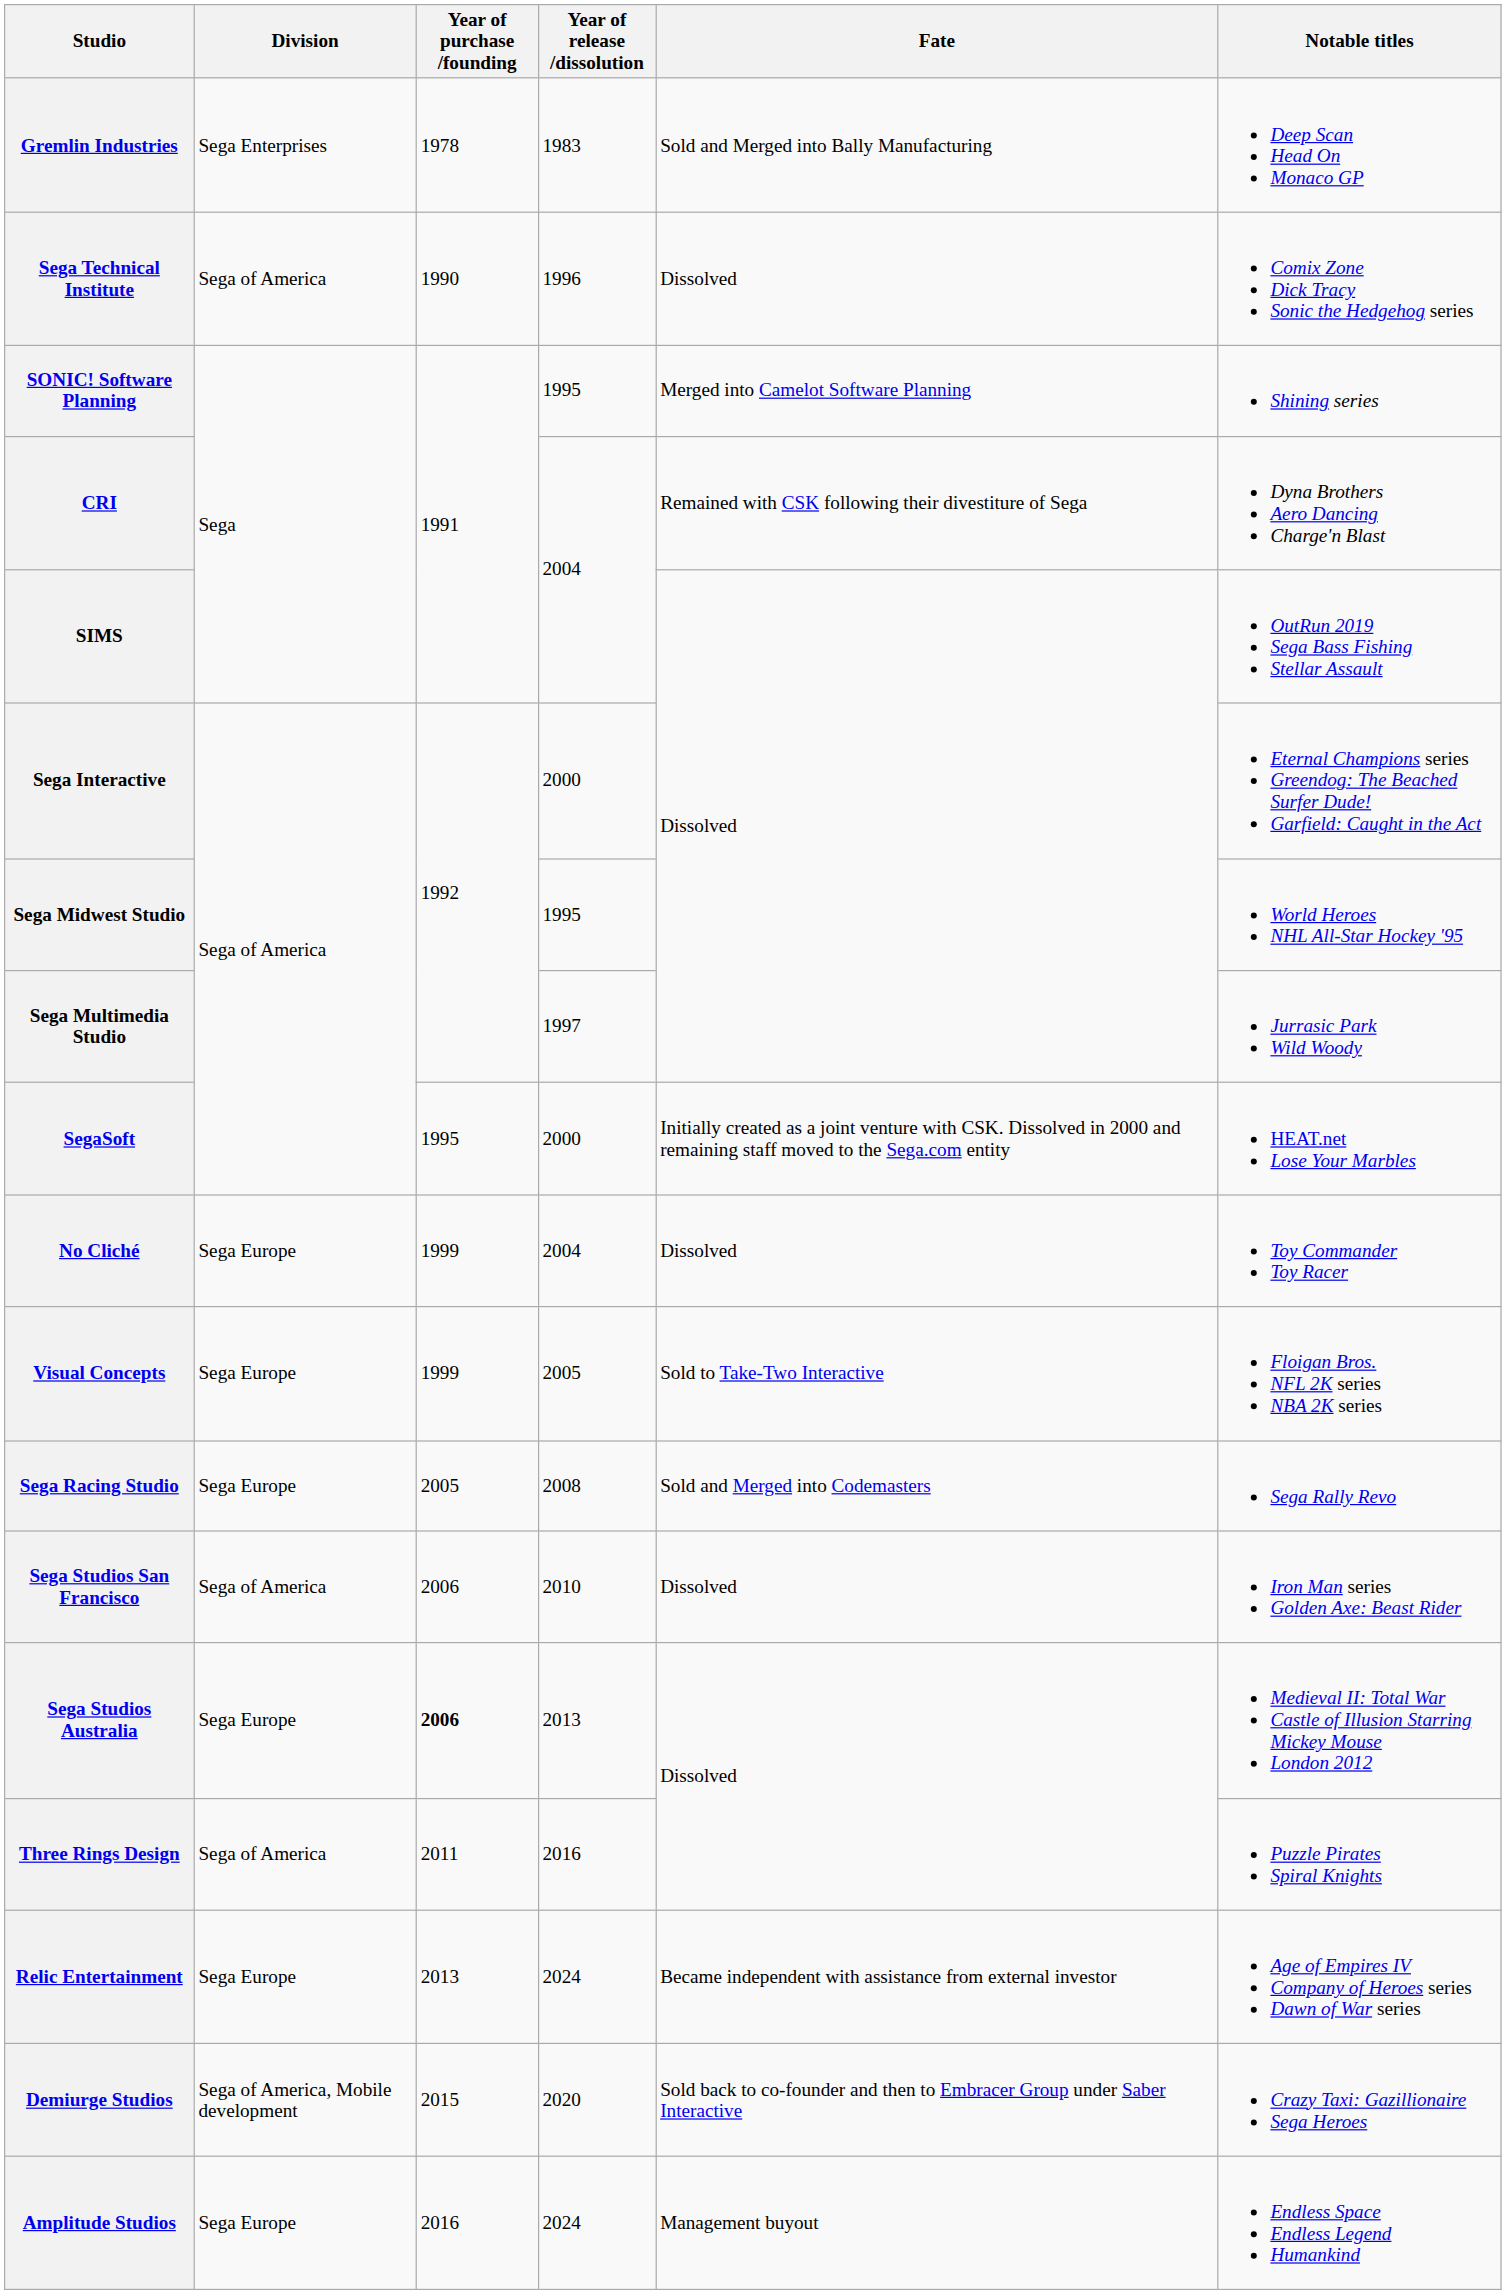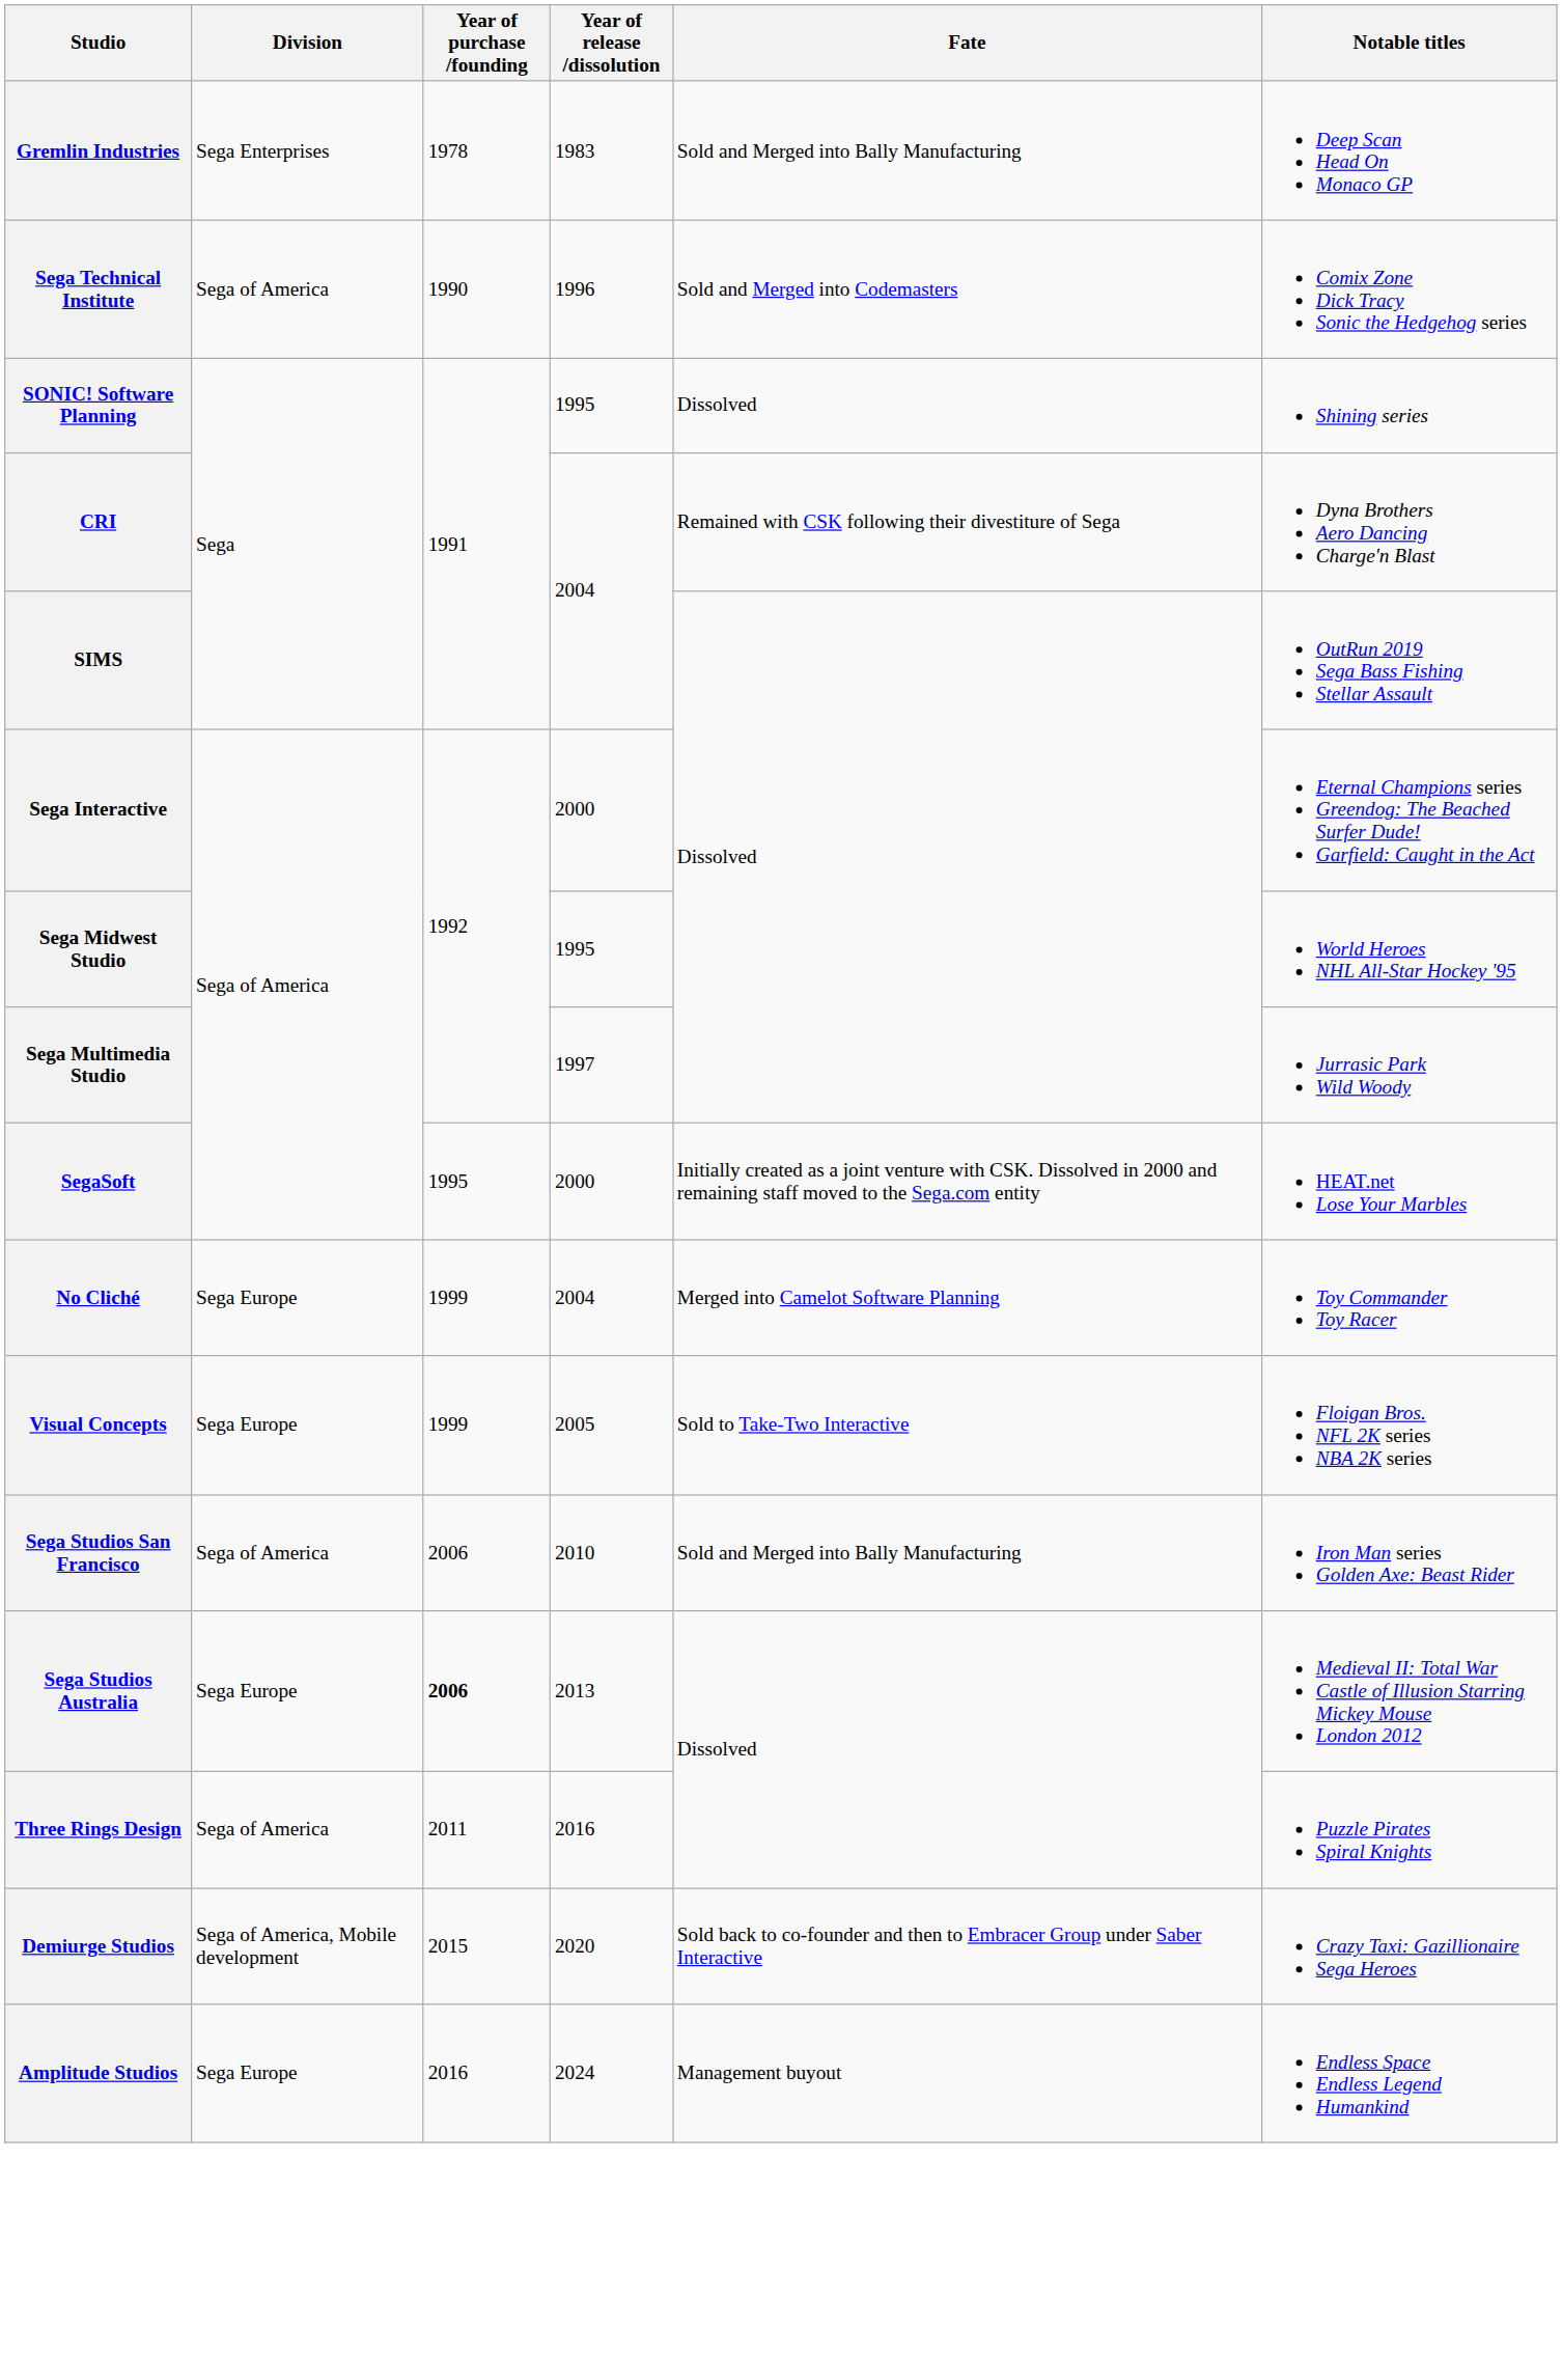Sega Technical Institute | Fate: Dissolved -> Sold and Merged into Codemasters
SONIC! Software Planning | Fate: Merged into Camelot Software Planning -> Dissolved
No Cliché | Fate: Dissolved -> Merged into Camelot Software Planning
- row: Sega Racing Studio | Sega Europe | 2005 | 2008 | Sold and Merged into Codemasters | Sega Rally Revo
Sega Studios San Francisco | Fate: Dissolved -> Sold and Merged into Bally Manufacturing
- row: Relic Entertainment | Sega Europe | 2013 | 2024 | Became independent with assistance from external investor | Age of Empires IV Company of Heroes series Dawn of War series
